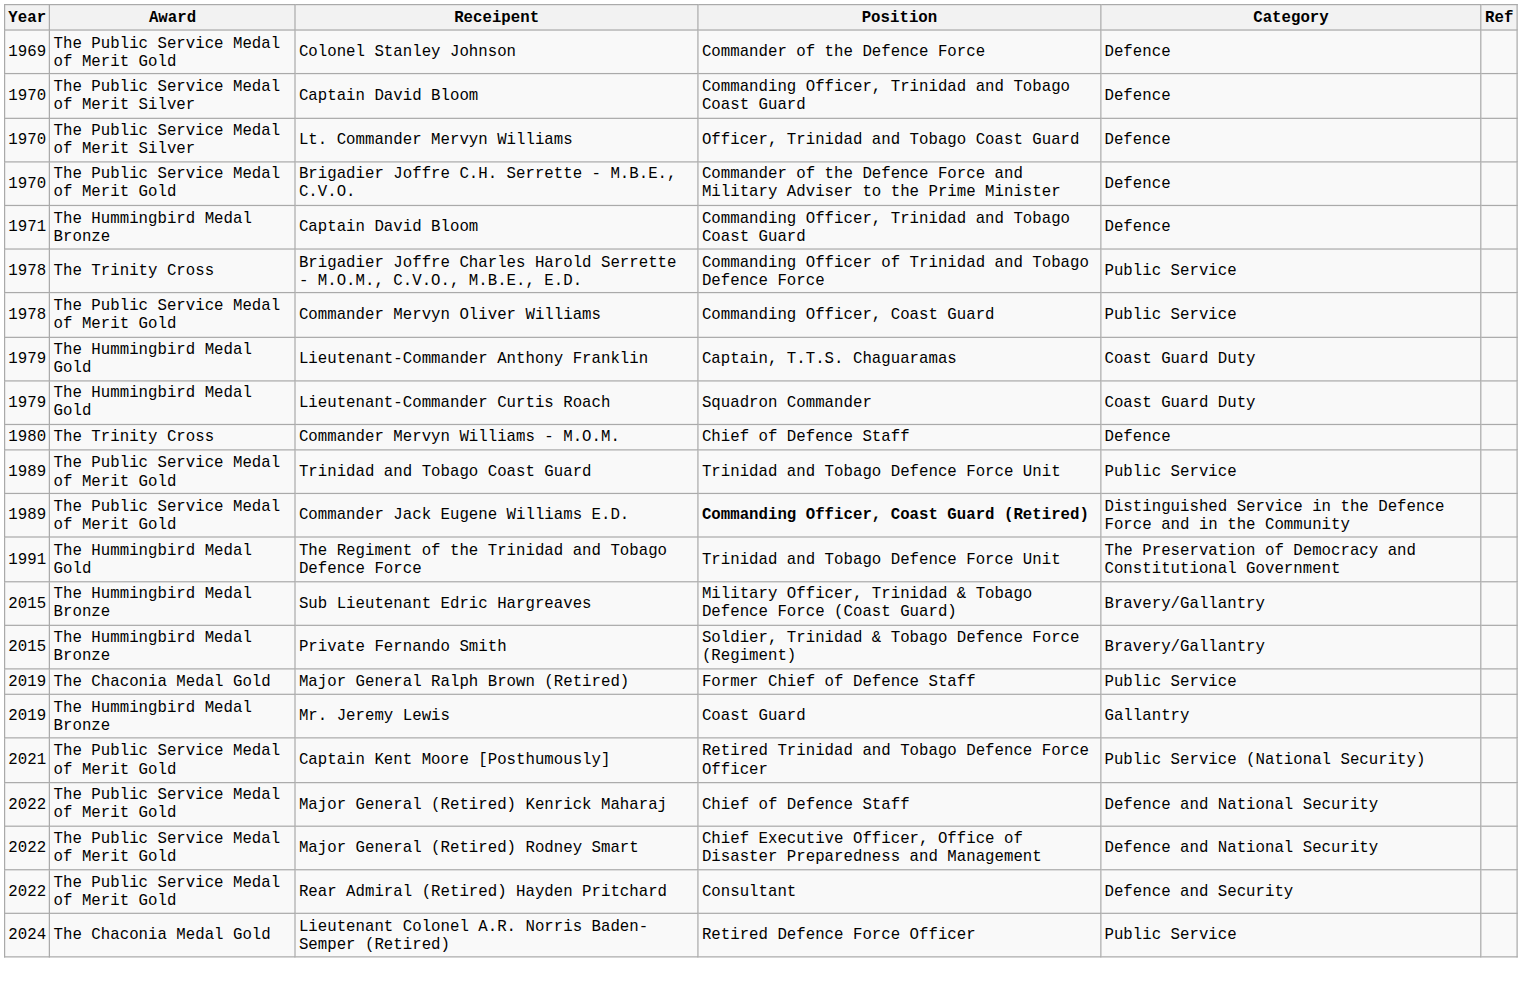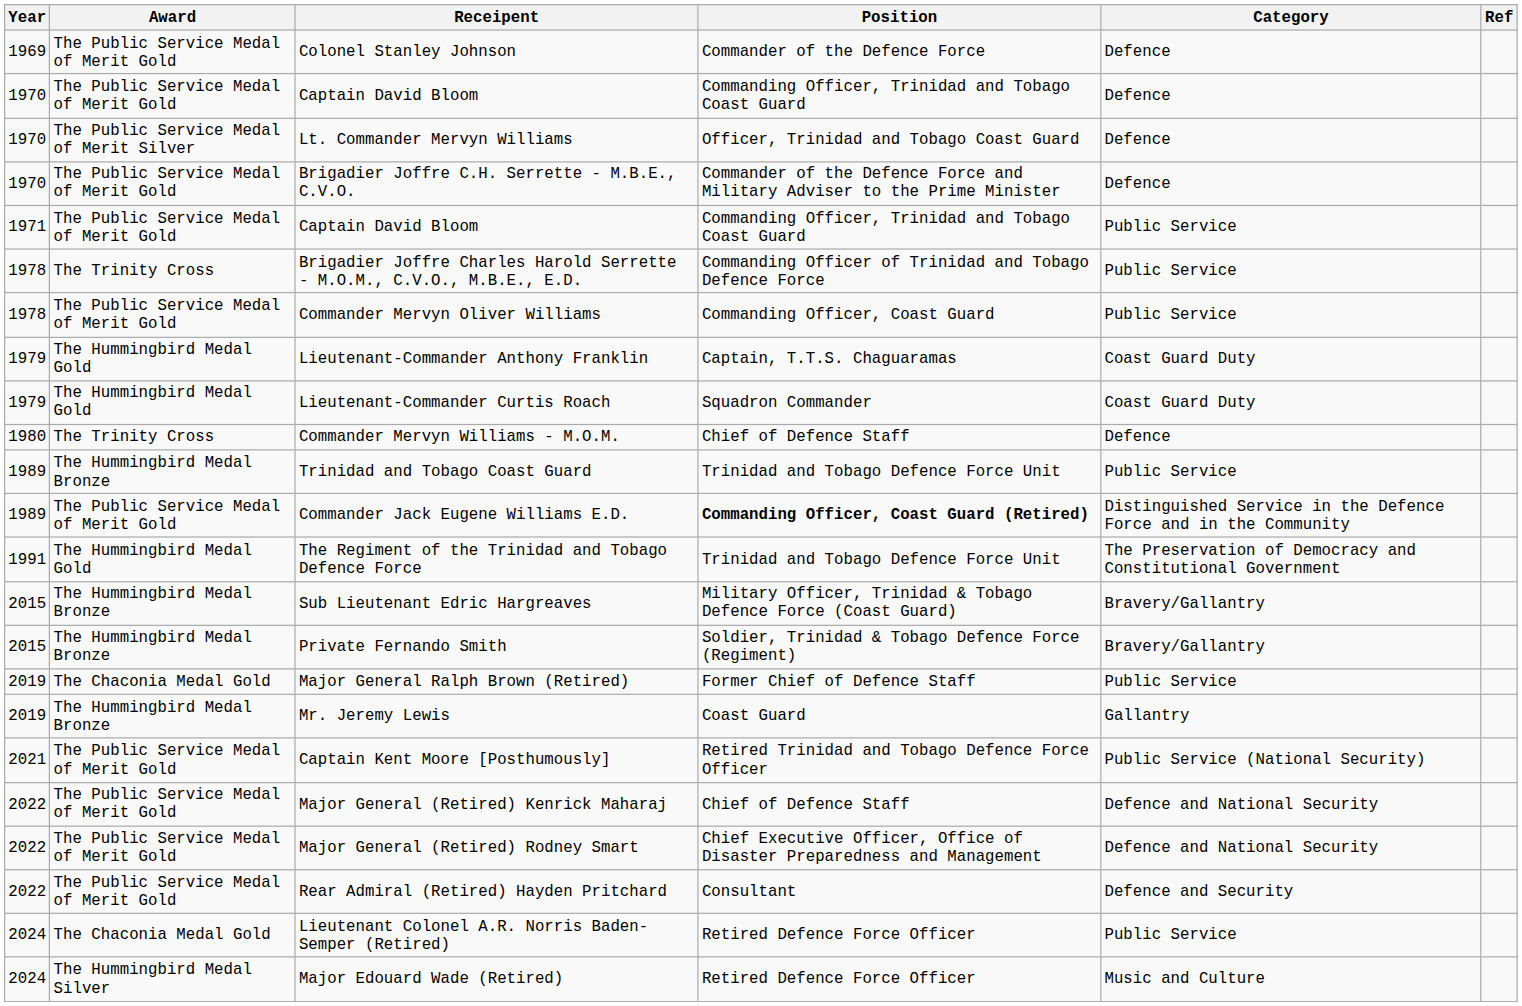1970 / Captain David Bloom | Award: The Public Service Medal of Merit Silver -> The Public Service Medal of Merit Gold
1971 / Captain David Bloom | Award: The Hummingbird Medal Bronze -> The Public Service Medal of Merit Gold
1971 / Captain David Bloom | Category: Defence -> Public Service
Trinidad and Tobago Coast Guard | Award: The Public Service Medal of Merit Gold -> The Hummingbird Medal Bronze
+ row: 2024 | The Hummingbird Medal Silver | Major Edouard Wade (Retired) | Retired Defence Force Officer | Music and Culture
